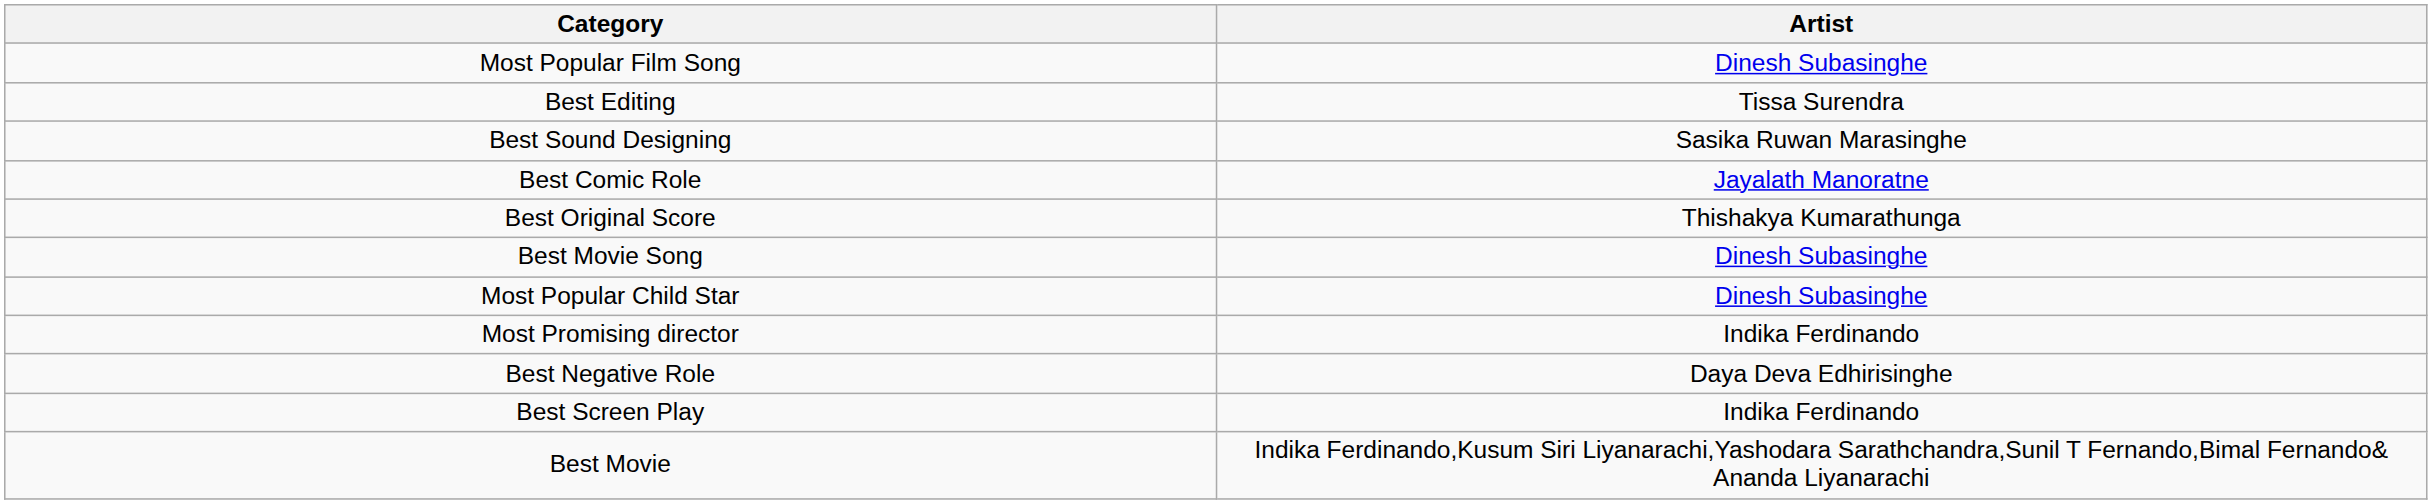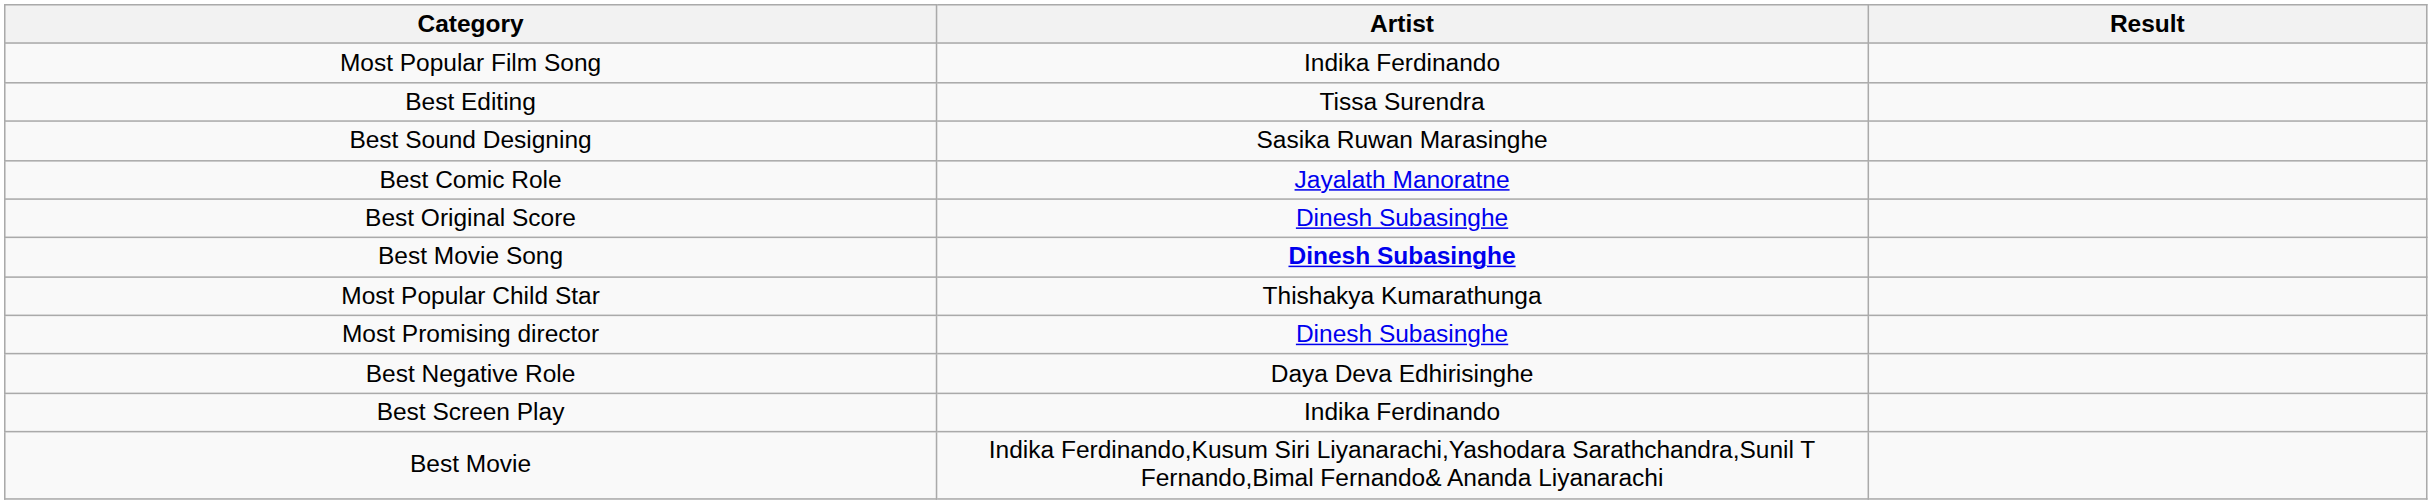+ column: Result
Most Popular Film Song | Artist: Dinesh Subasinghe -> Indika Ferdinando
Best Original Score | Artist: Thishakya Kumarathunga -> Dinesh Subasinghe
Best Movie Song | Artist: normal -> bold
Most Popular Child Star | Artist: Dinesh Subasinghe -> Thishakya Kumarathunga
Most Promising director | Artist: Indika Ferdinando -> Dinesh Subasinghe
